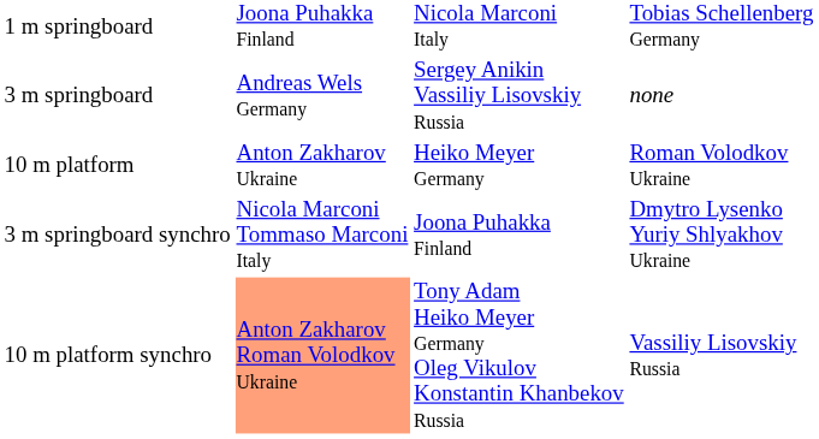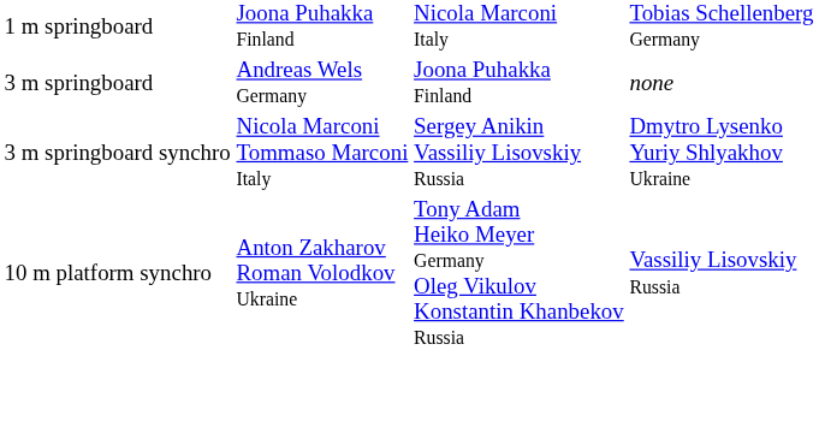3 m springboard | column 3: Sergey Anikin Vassiliy Lisovskiy Russia -> Joona Puhakka Finland
- row: 10 m platform | Anton Zakharov Ukraine | Heiko Meyer Germany | Roman Volodkov Ukraine
3 m springboard synchro | column 3: Joona Puhakka Finland -> Sergey Anikin Vassiliy Lisovskiy Russia
10 m platform synchro | column 2: lightsalmon background -> no background
